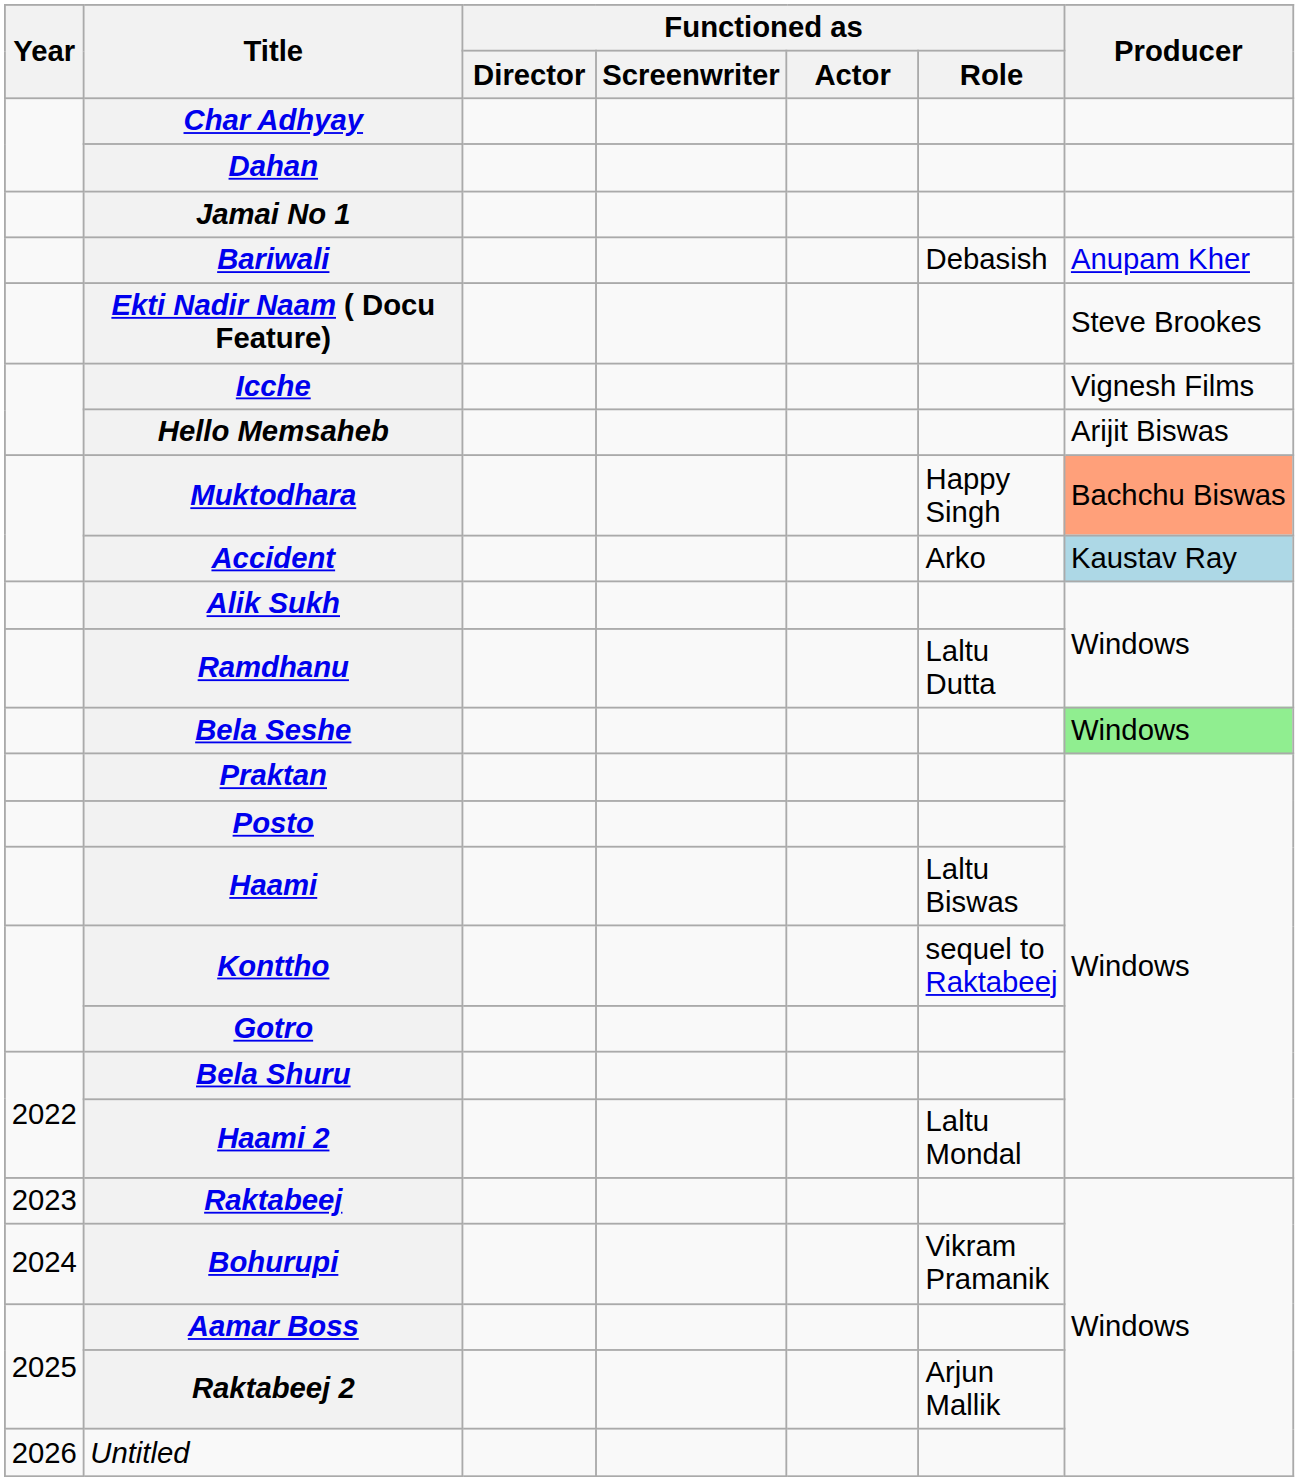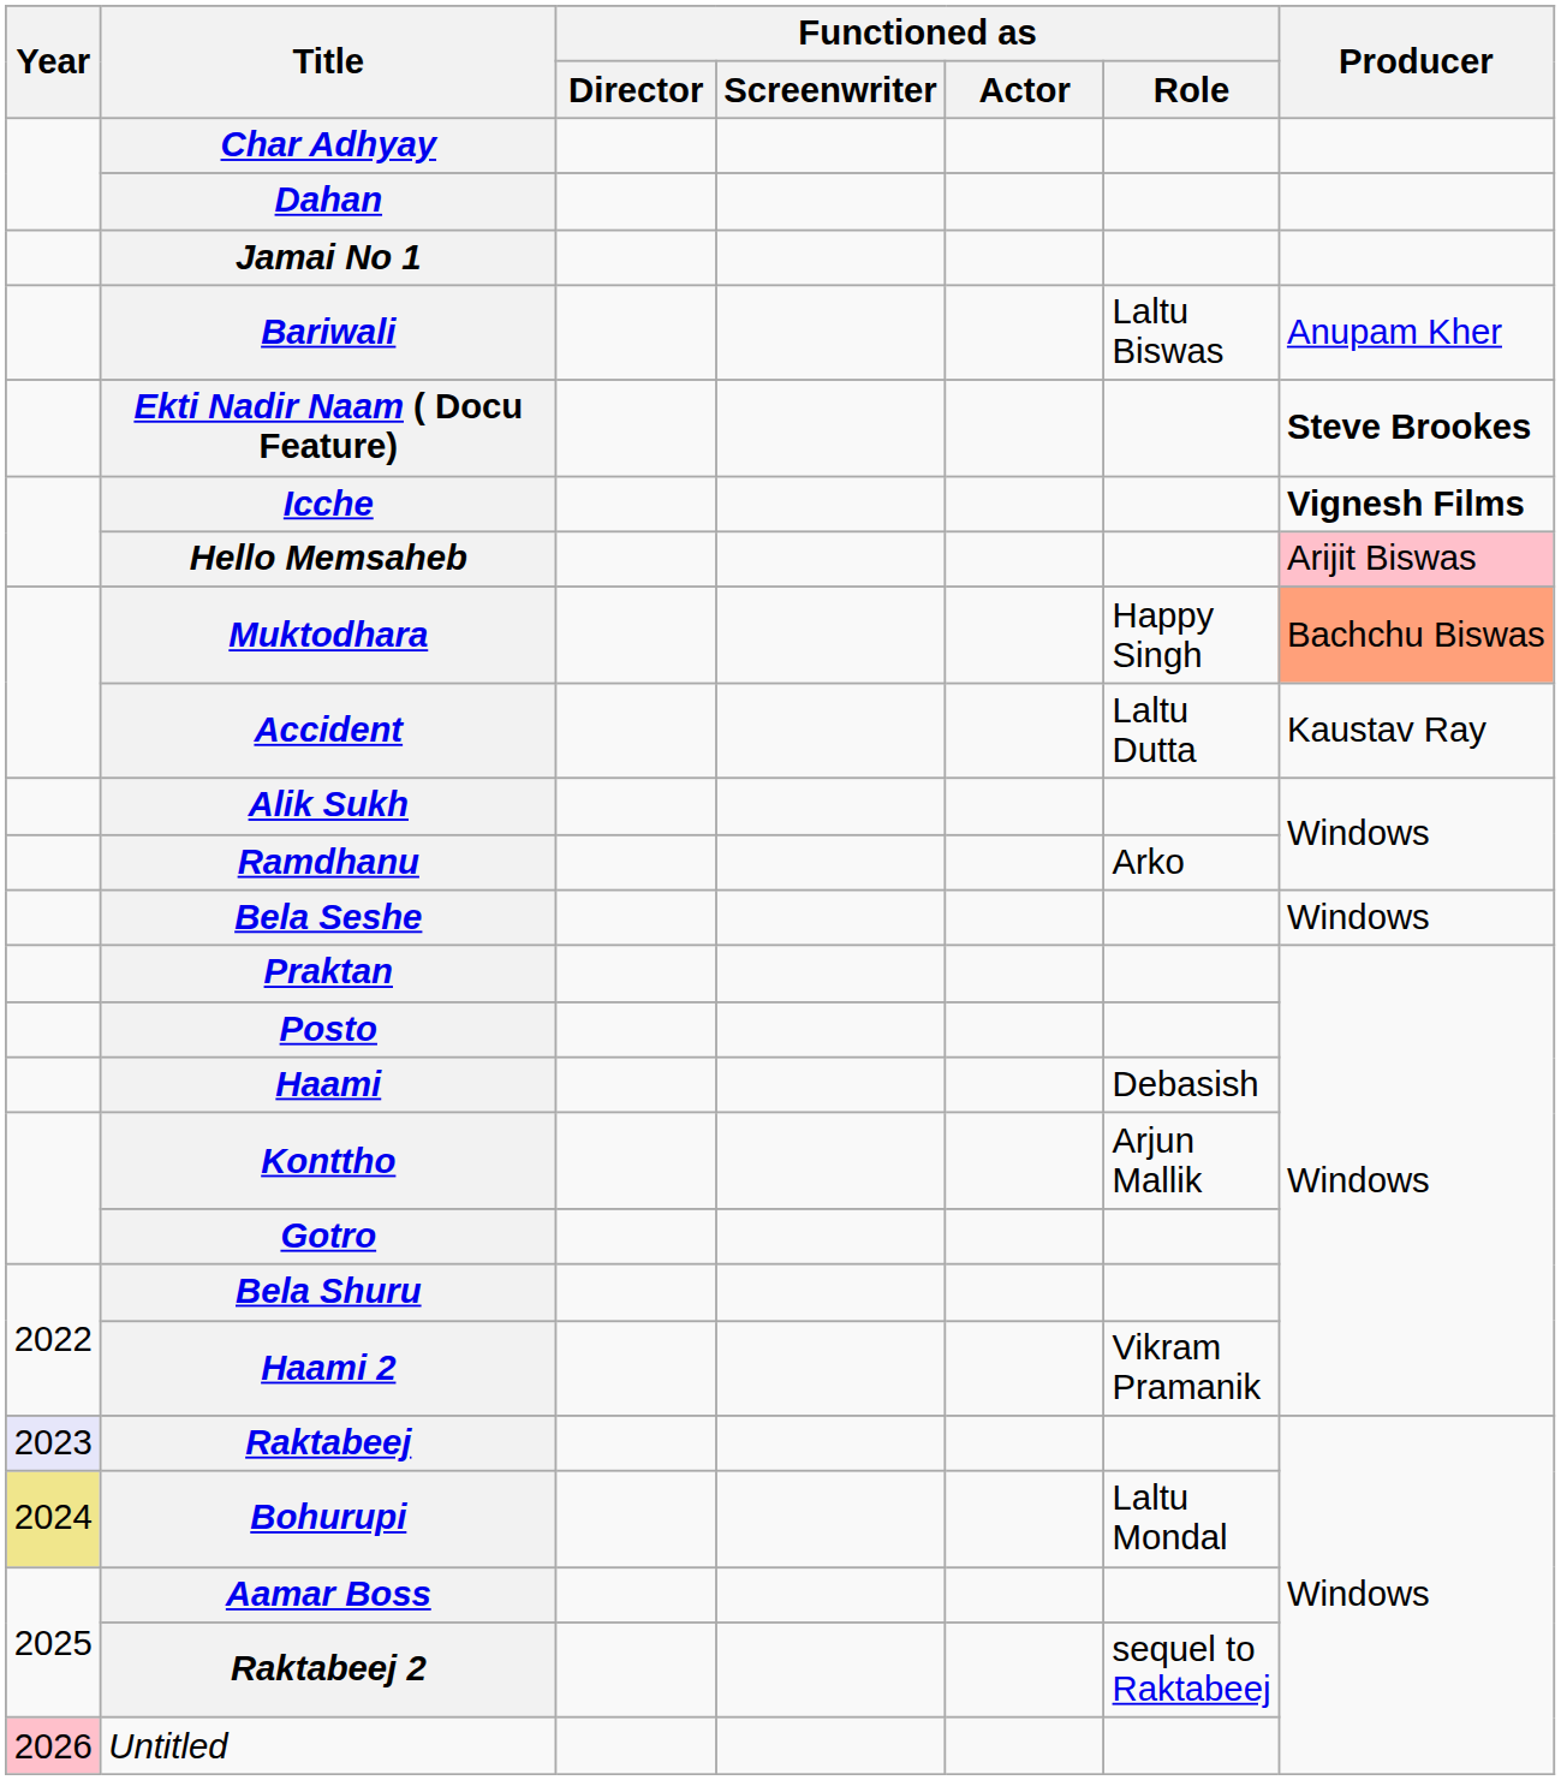Bariwali | Functioned as / Role: Debasish -> Laltu Biswas
Ekti Nadir Naam ( Docu Feature) | Producer: normal -> bold
Icche | Producer: normal -> bold
Hello Memsaheb | Producer: no background -> pink background
Accident | Functioned as / Role: Arko -> Laltu Dutta
Accident | Producer: lightblue background -> no background
Ramdhanu | Functioned as / Role: Laltu Dutta -> Arko
Bela Seshe | Producer: lightgreen background -> no background
Haami | Functioned as / Role: Laltu Biswas -> Debasish
Konttho | Functioned as / Role: sequel to Raktabeej -> Arjun Mallik
Haami 2 | Functioned as / Role: Laltu Mondal -> Vikram Pramanik
Raktabeej | Year: no background -> lavender background
Bohurupi | Year: no background -> khaki background
Bohurupi | Functioned as / Role: Vikram Pramanik -> Laltu Mondal
Raktabeej 2 | Functioned as / Role: Arjun Mallik -> sequel to Raktabeej
Untitled | Year: no background -> pink background
